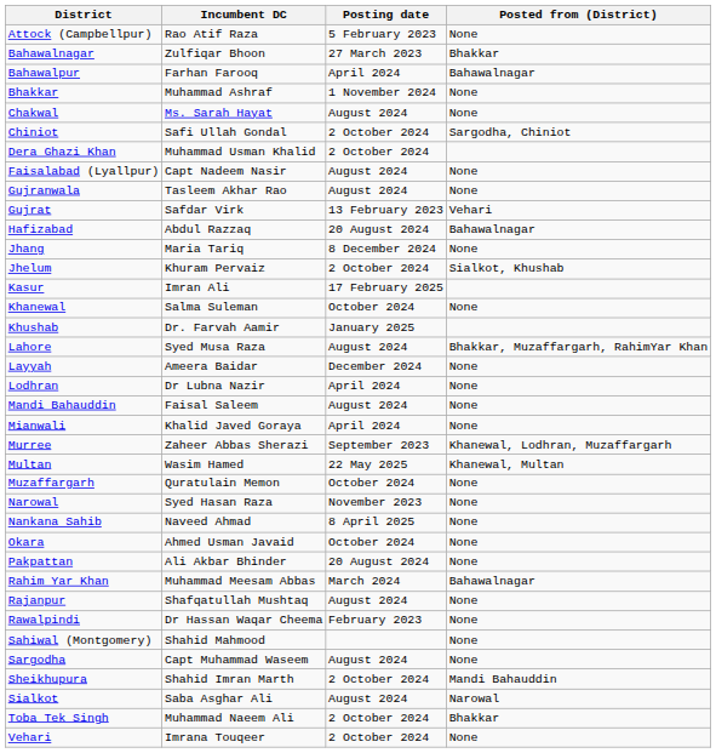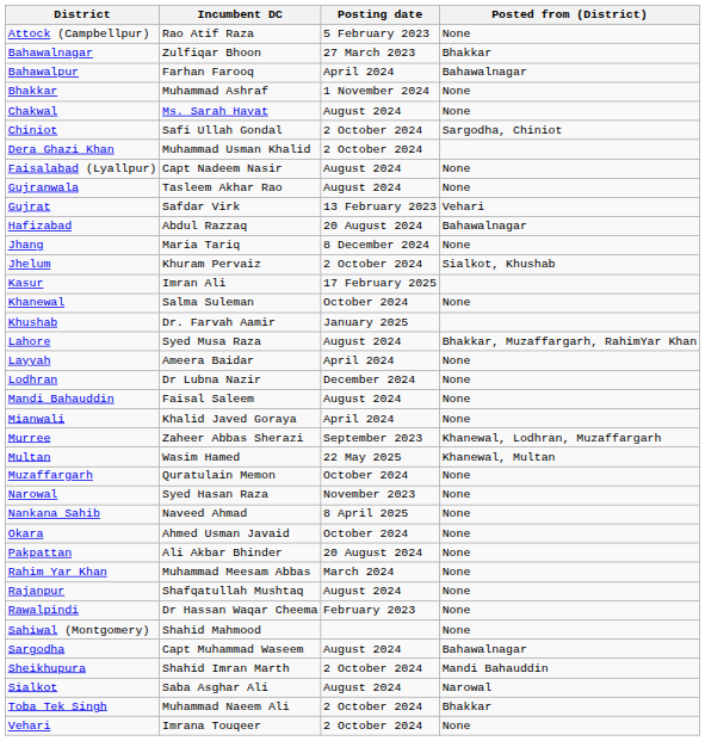Layyah | Posting date: December 2024 -> April 2024
Lodhran | Posting date: April 2024 -> December 2024
Rahim Yar Khan | Posted from (District): Bahawalnagar -> None
Sargodha | Posted from (District): None -> Bahawalnagar
